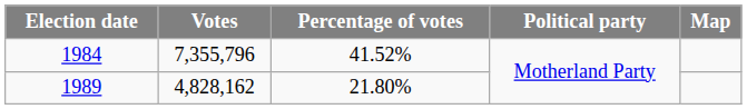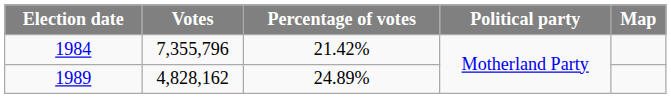1984 | Percentage of votes: 41.52% -> 21.42%
1989 | Percentage of votes: 21.80% -> 24.89%
